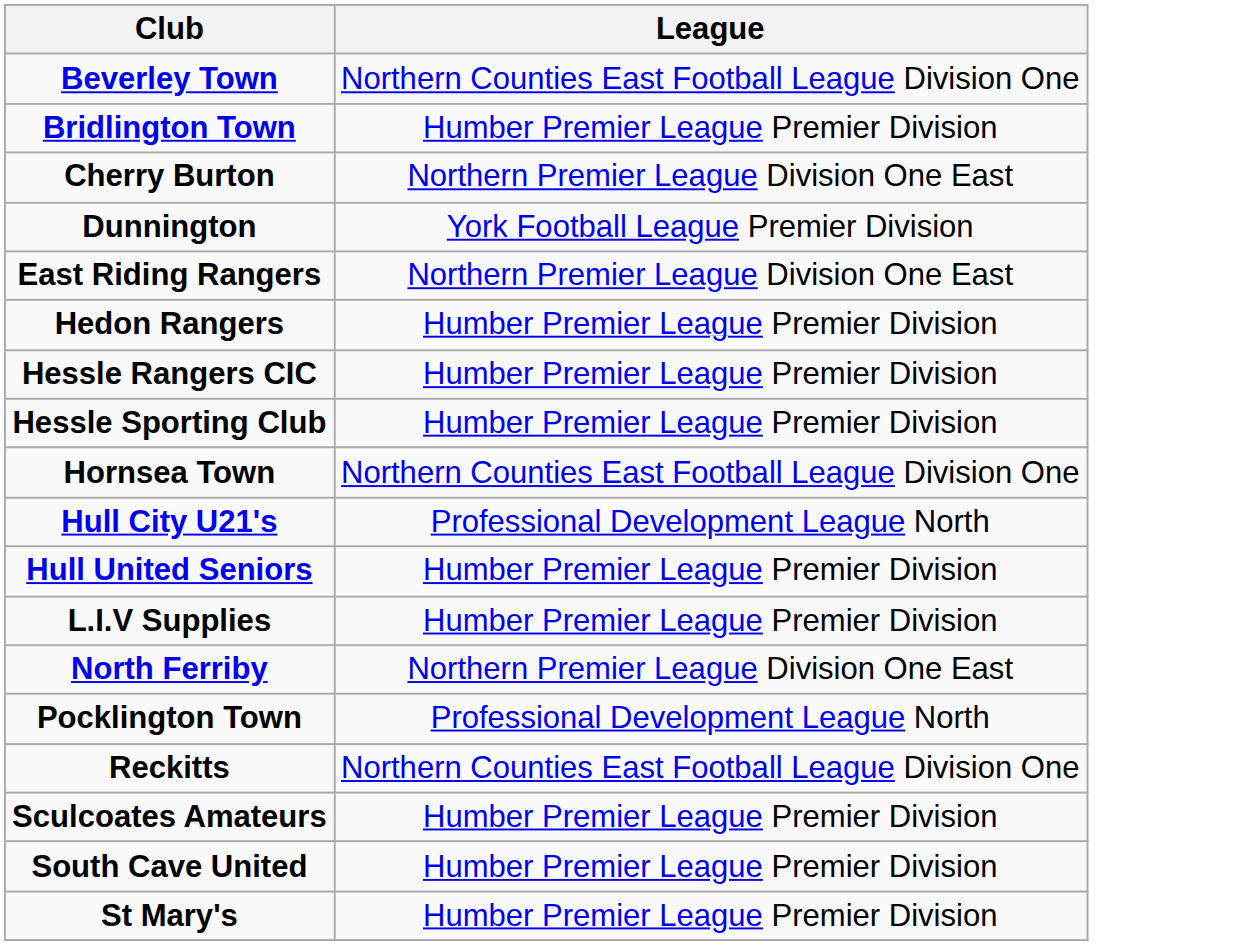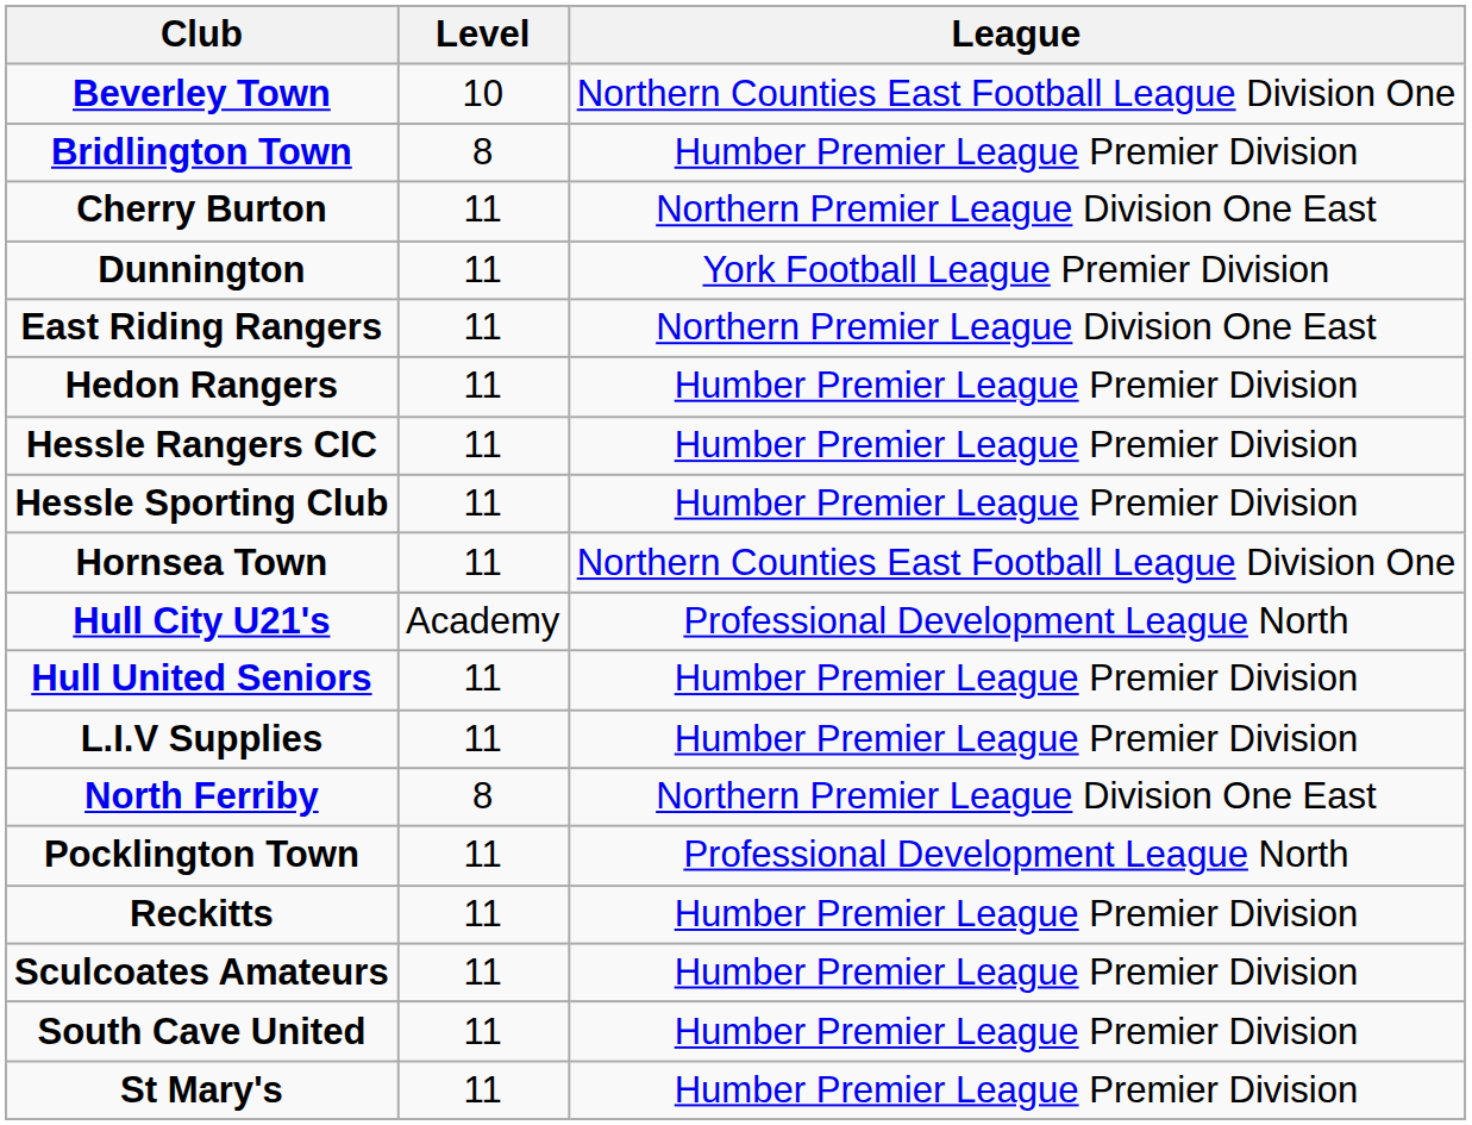+ column: Level | 10 | 8 | 11 | 11 | 11 | 11 | 11 | 11 | 11 | Academy | 11 | 11 | 8 | 11 | 11 | 11 | 11 | 11
Reckitts | League: Northern Counties East Football League Division One -> Humber Premier League Premier Division
